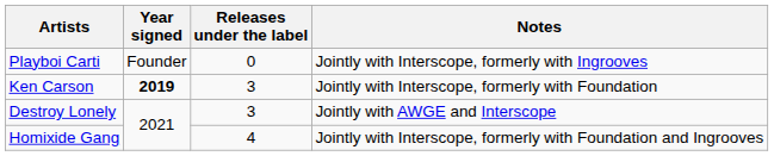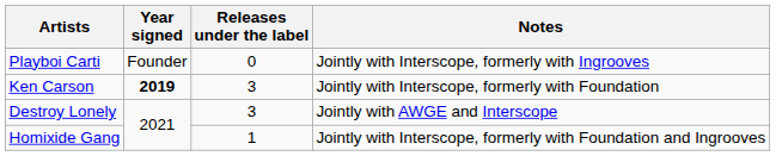Homixide Gang | Releases under the label: 4 -> 1
